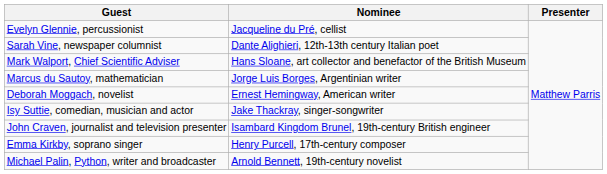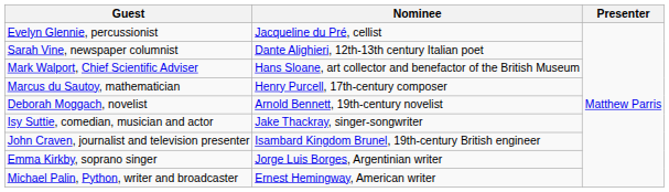Marcus du Sautoy, mathematician | Nominee: Jorge Luis Borges, Argentinian writer -> Henry Purcell, 17th-century composer
Deborah Moggach, novelist | Nominee: Ernest Hemingway, American writer -> Arnold Bennett, 19th-century novelist
Emma Kirkby, soprano singer | Nominee: Henry Purcell, 17th-century composer -> Jorge Luis Borges, Argentinian writer
Michael Palin, Python, writer and broadcaster | Nominee: Arnold Bennett, 19th-century novelist -> Ernest Hemingway, American writer
